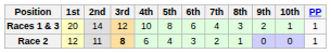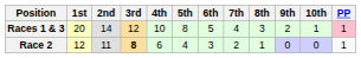Races 1 & 3 | 6th: 6 -> 5
Races 1 & 3 | PP: no background -> pink background
